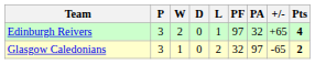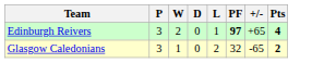- column: PA | 32 | 97
Edinburgh Reivers | PF: normal -> bold
